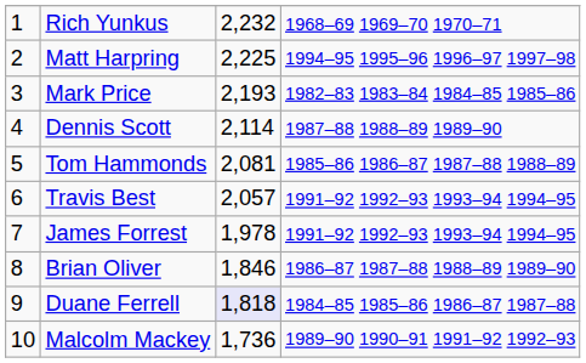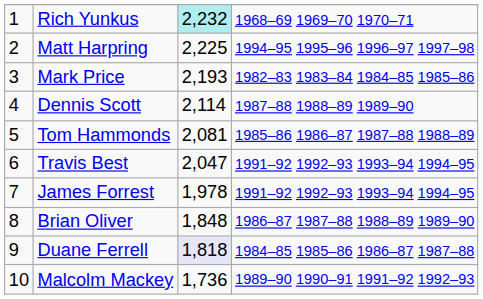Rich Yunkus | column 3: no background -> paleturquoise background
Travis Best | column 3: 2,057 -> 2,047
Brian Oliver | column 3: 1,846 -> 1,848
